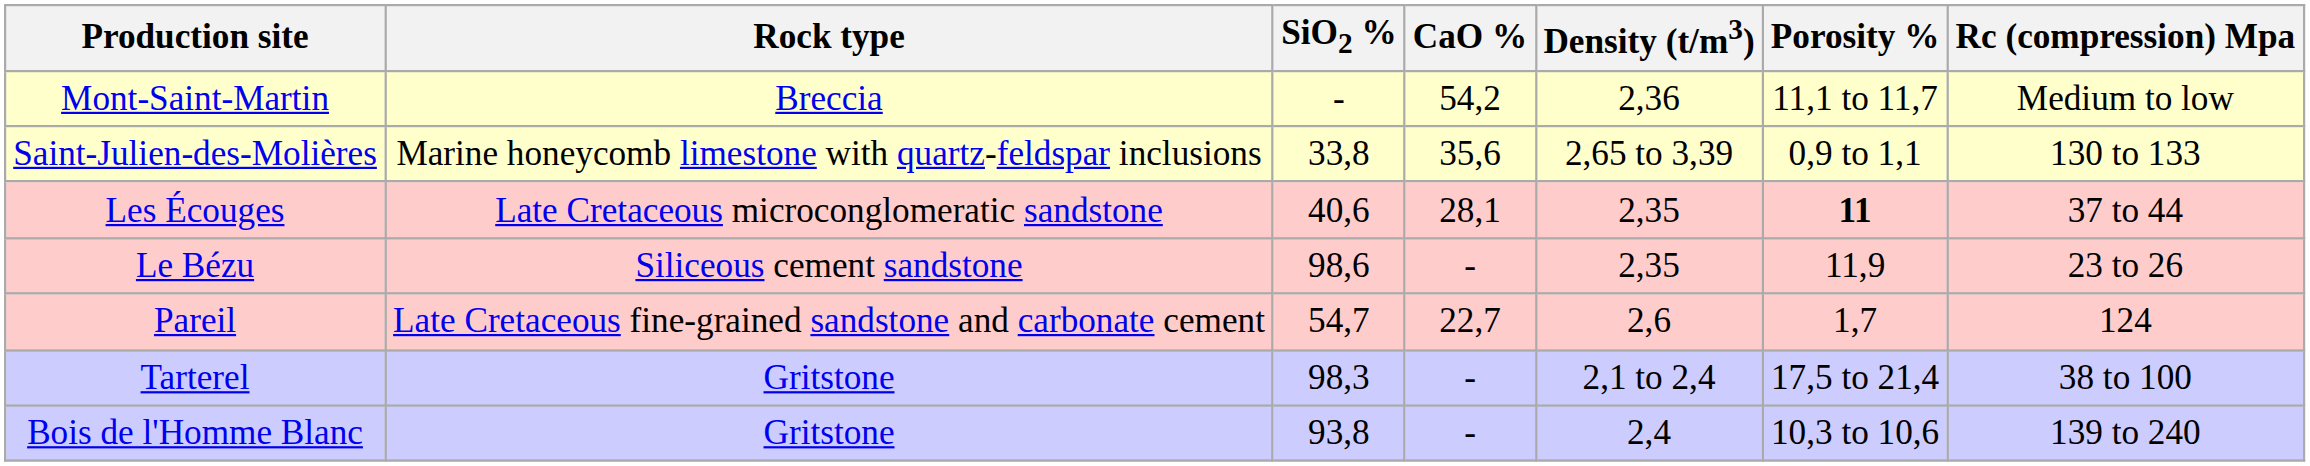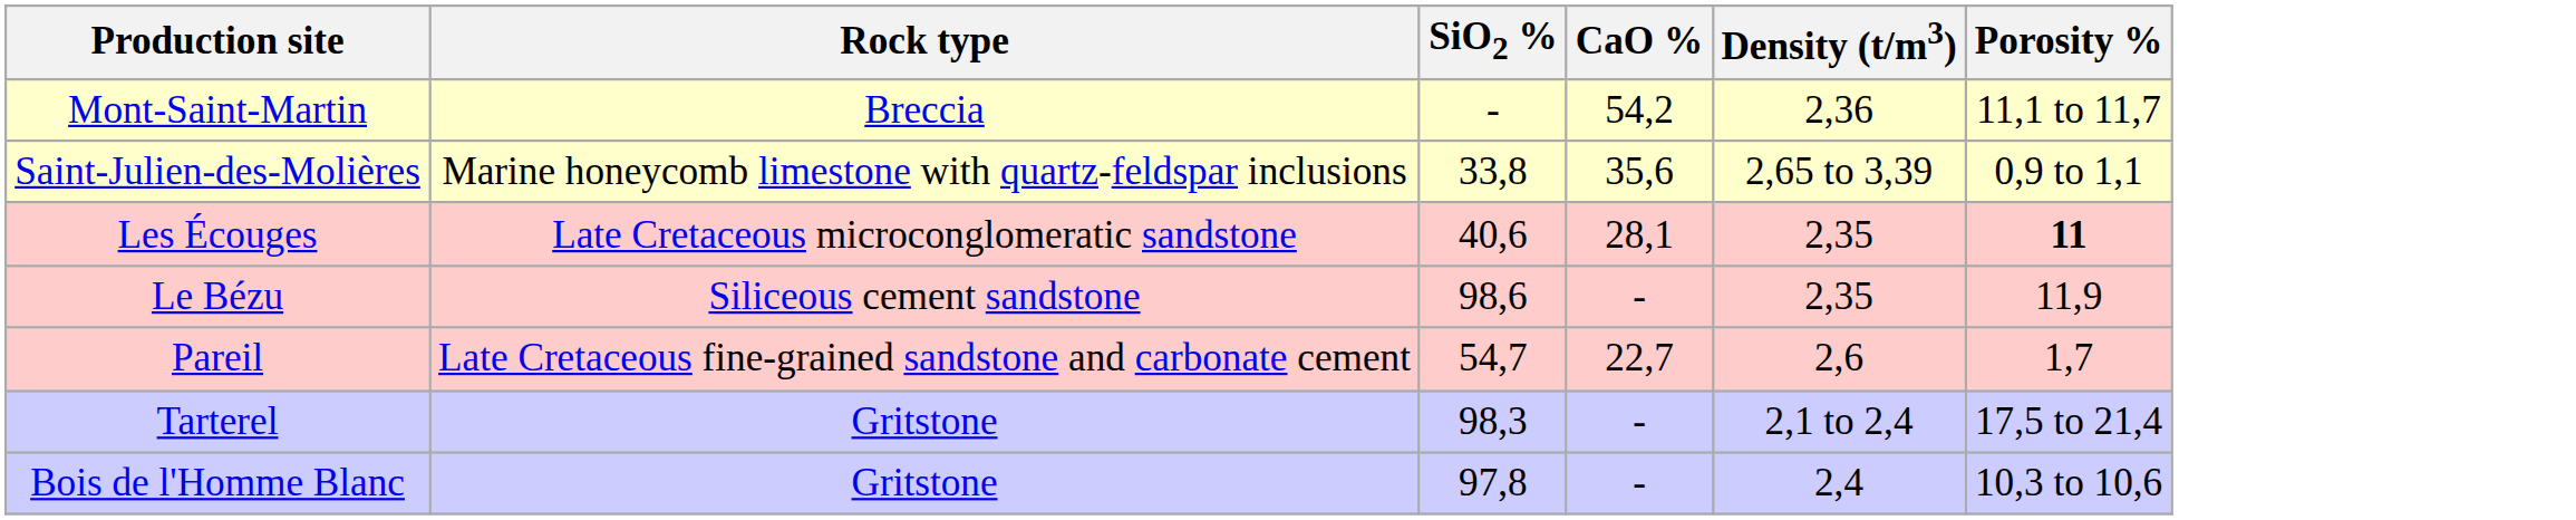- column: Rc (compression) Mpa | Medium to low | 130 to 133 | 37 to 44 | 23 to 26 | 124 | 38 to 100 | 139 to 240
Bois de l'Homme Blanc | SiO2 %: 93,8 -> 97,8
